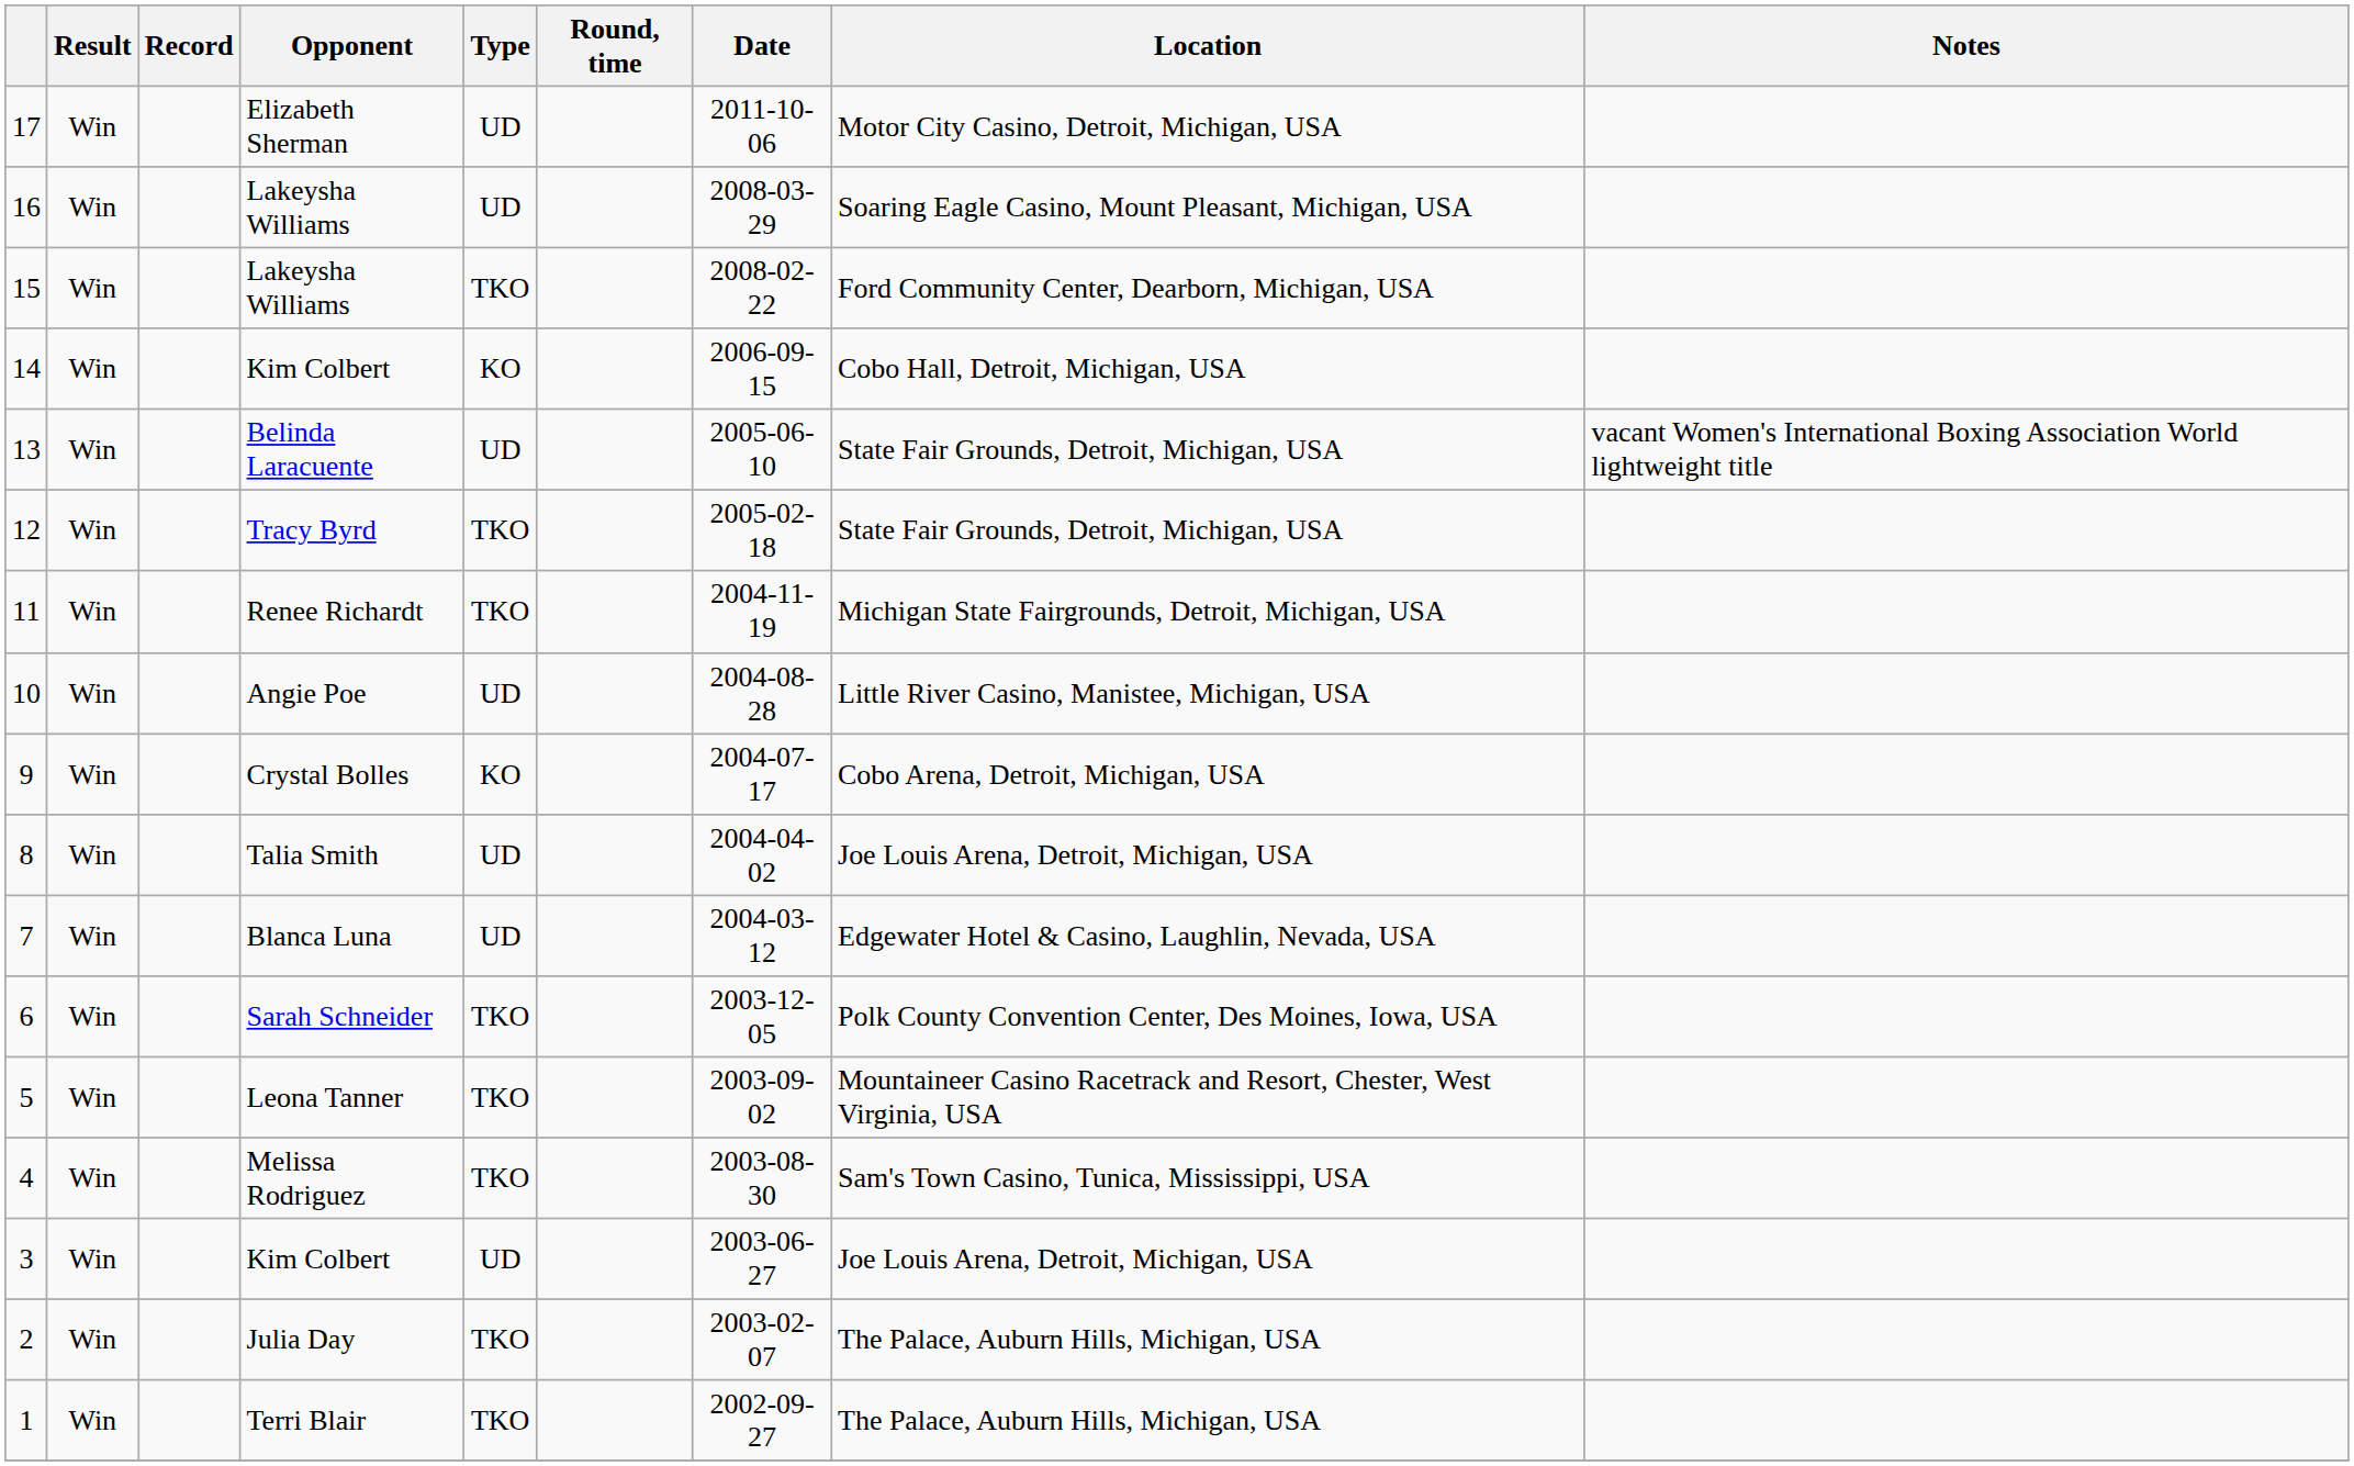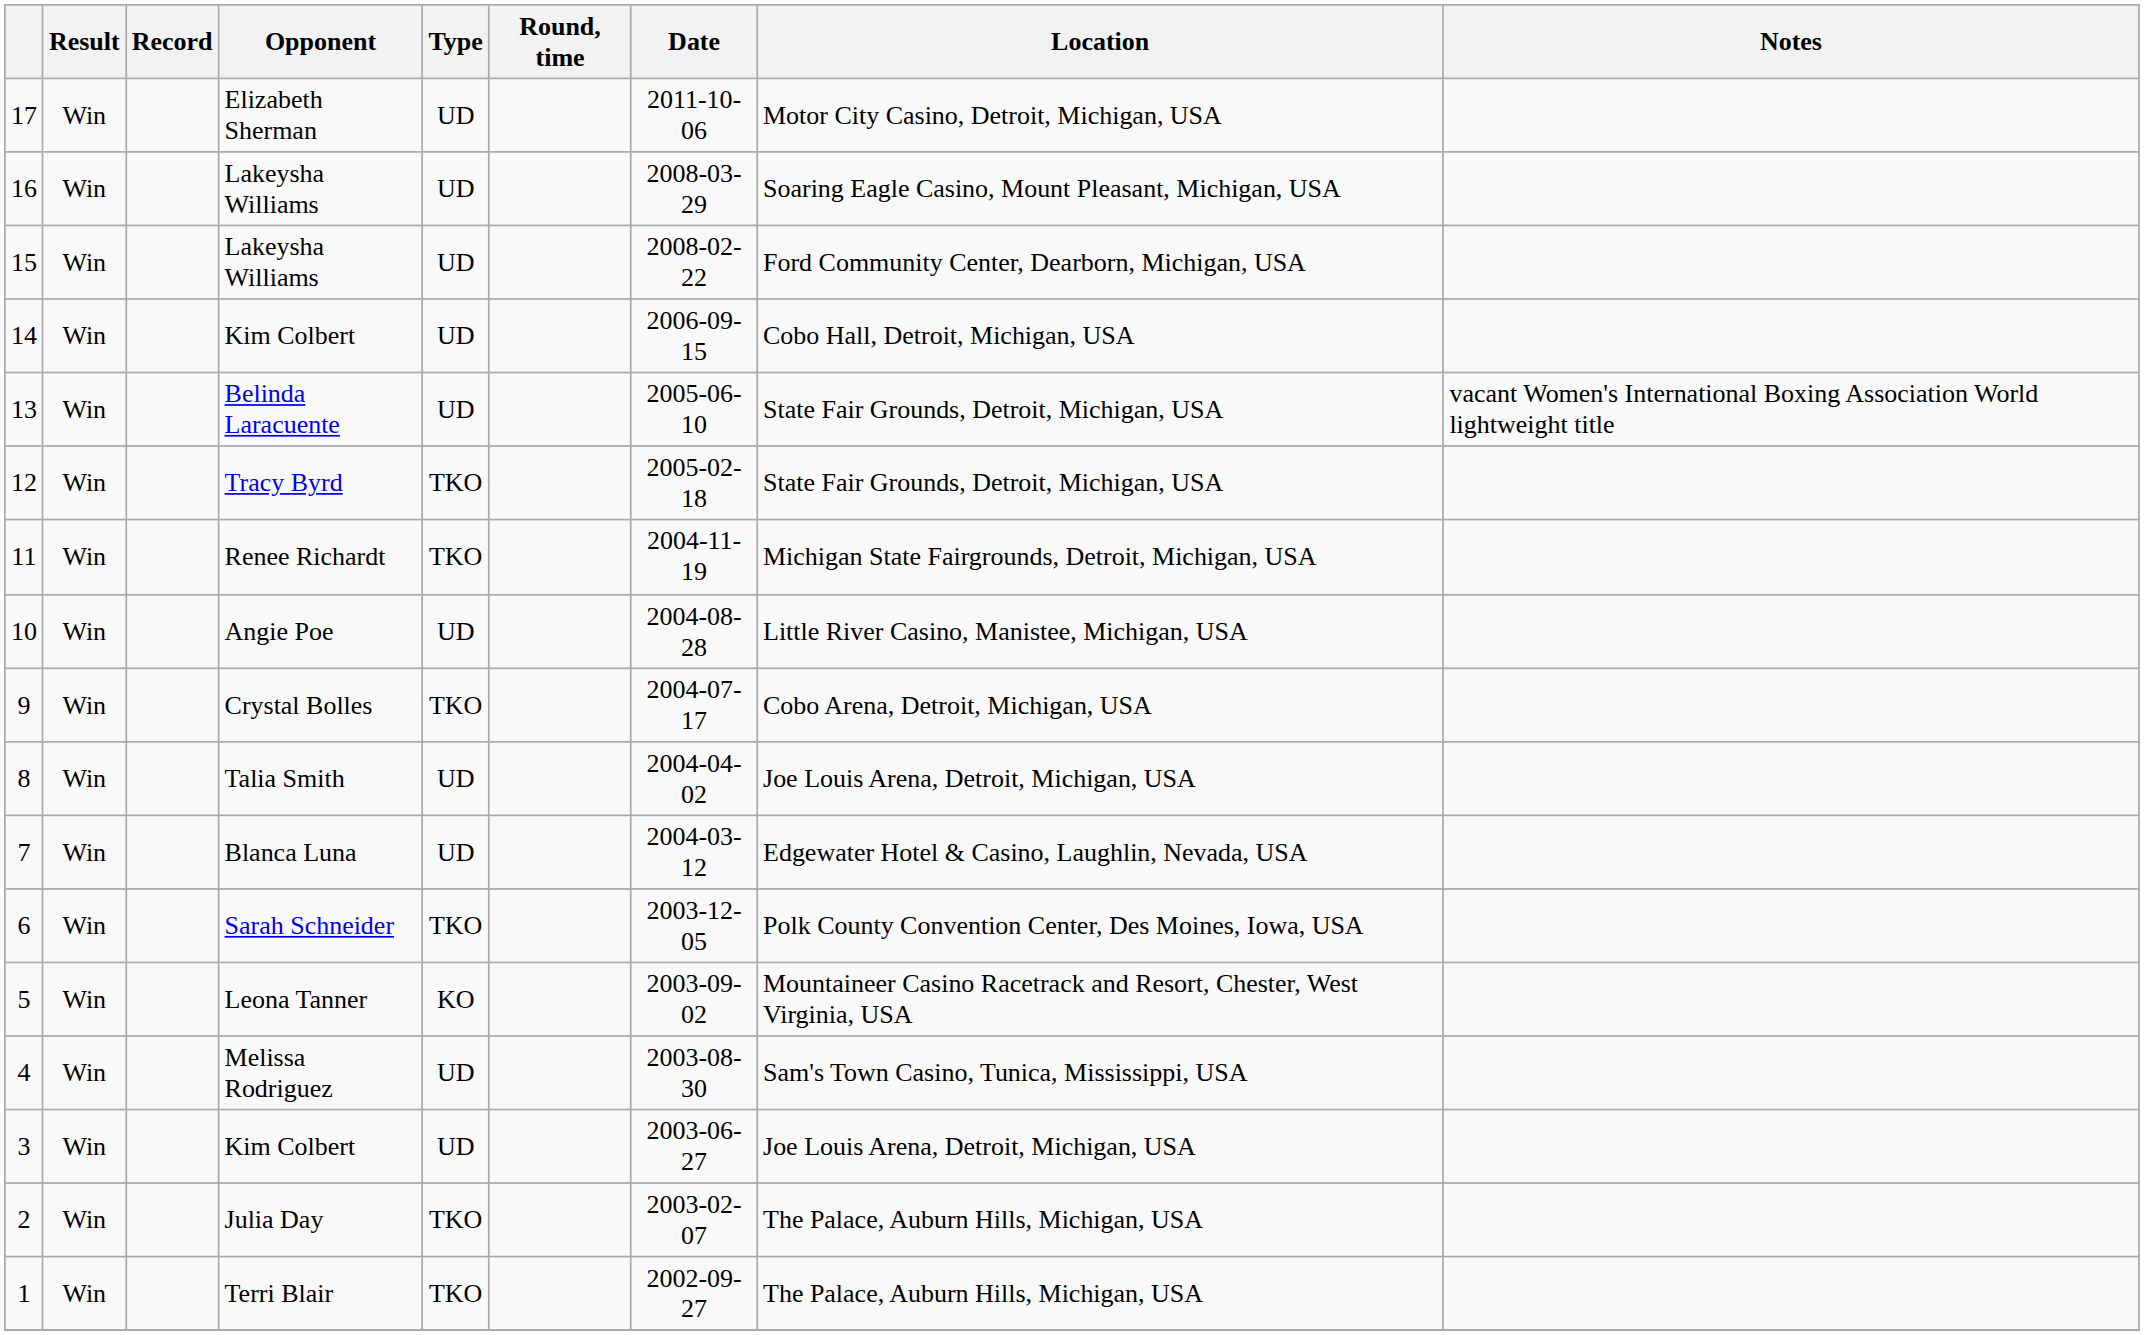15 | Type: TKO -> UD
14 | Type: KO -> UD
9 | Type: KO -> TKO
5 | Type: TKO -> KO
4 | Type: TKO -> UD
